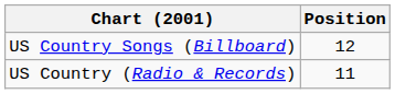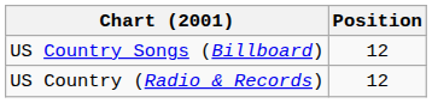US Country (Radio & Records) | Position: 11 -> 12
